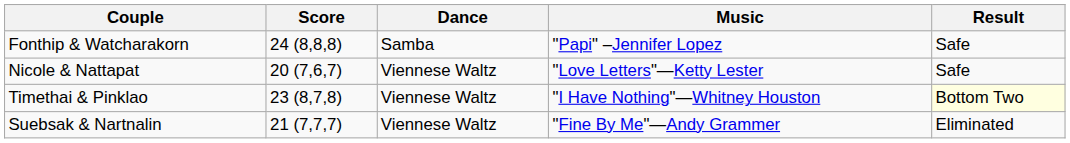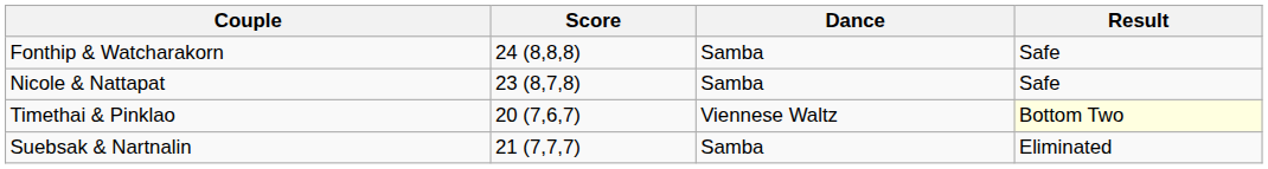- column: Music | "Papi" –Jennifer Lopez | "Love Letters"—Ketty Lester | "I Have Nothing"—Whitney Houston | "Fine By Me"—Andy Grammer
Nicole & Nattapat | Score: 20 (7,6,7) -> 23 (8,7,8)
Nicole & Nattapat | Dance: Viennese Waltz -> Samba
Timethai & Pinklao | Score: 23 (8,7,8) -> 20 (7,6,7)
Suebsak & Nartnalin | Dance: Viennese Waltz -> Samba
